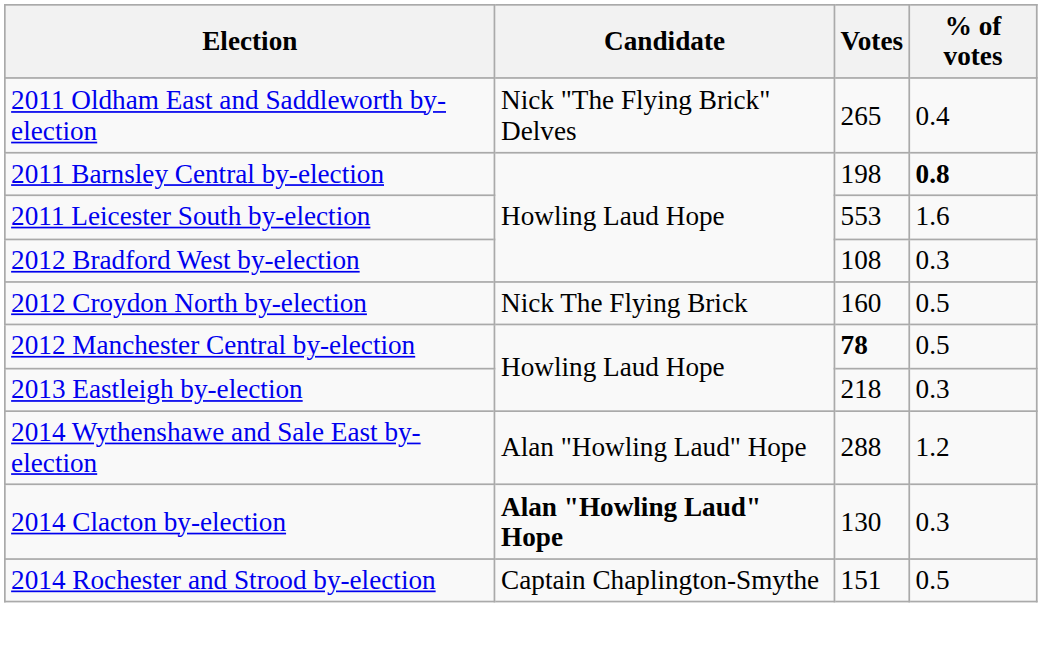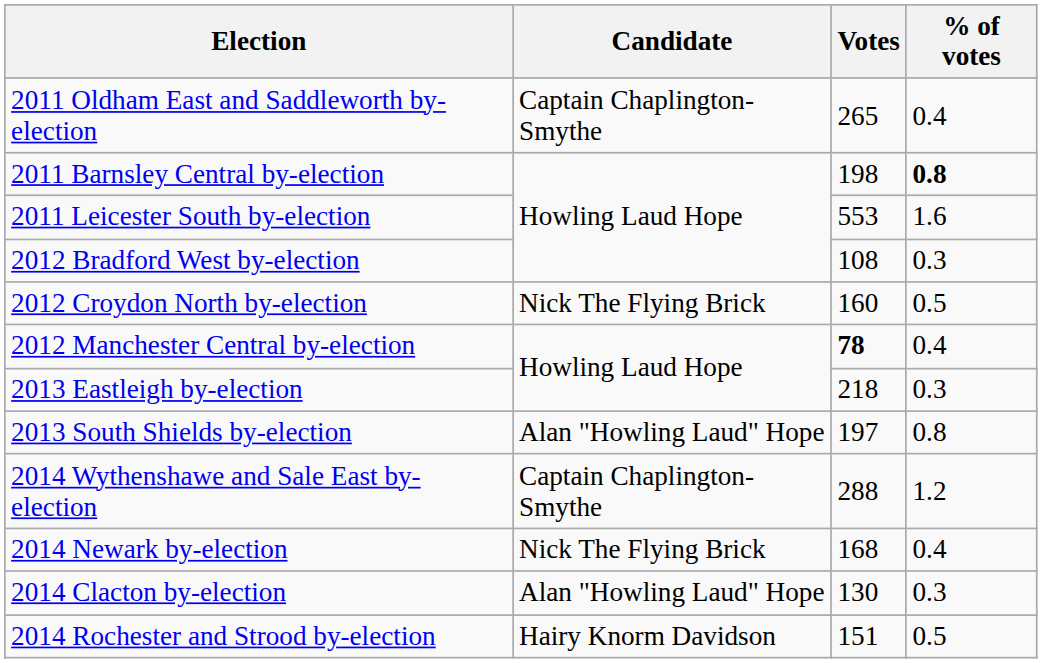2011 Oldham East and Saddleworth by-election | Candidate: Nick "The Flying Brick" Delves -> Captain Chaplington-Smythe
2012 Manchester Central by-election | % of votes: 0.5 -> 0.4
+ row: 2013 South Shields by-election | Alan "Howling Laud" Hope | 197 | 0.8
2014 Wythenshawe and Sale East by-election | Candidate: Alan "Howling Laud" Hope -> Captain Chaplington-Smythe
+ row: 2014 Newark by-election | Nick The Flying Brick | 168 | 0.4
2014 Clacton by-election | Candidate: bold -> normal
2014 Rochester and Strood by-election | Candidate: Captain Chaplington-Smythe -> Hairy Knorm Davidson
